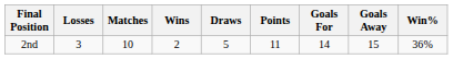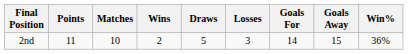columns swapped: Points <-> Losses
